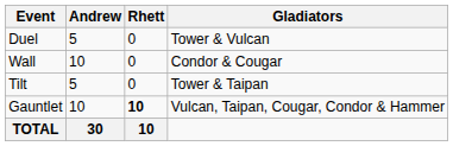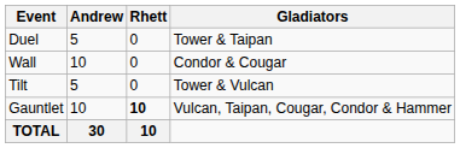Duel | Gladiators: Tower & Vulcan -> Tower & Taipan
Tilt | Gladiators: Tower & Taipan -> Tower & Vulcan
